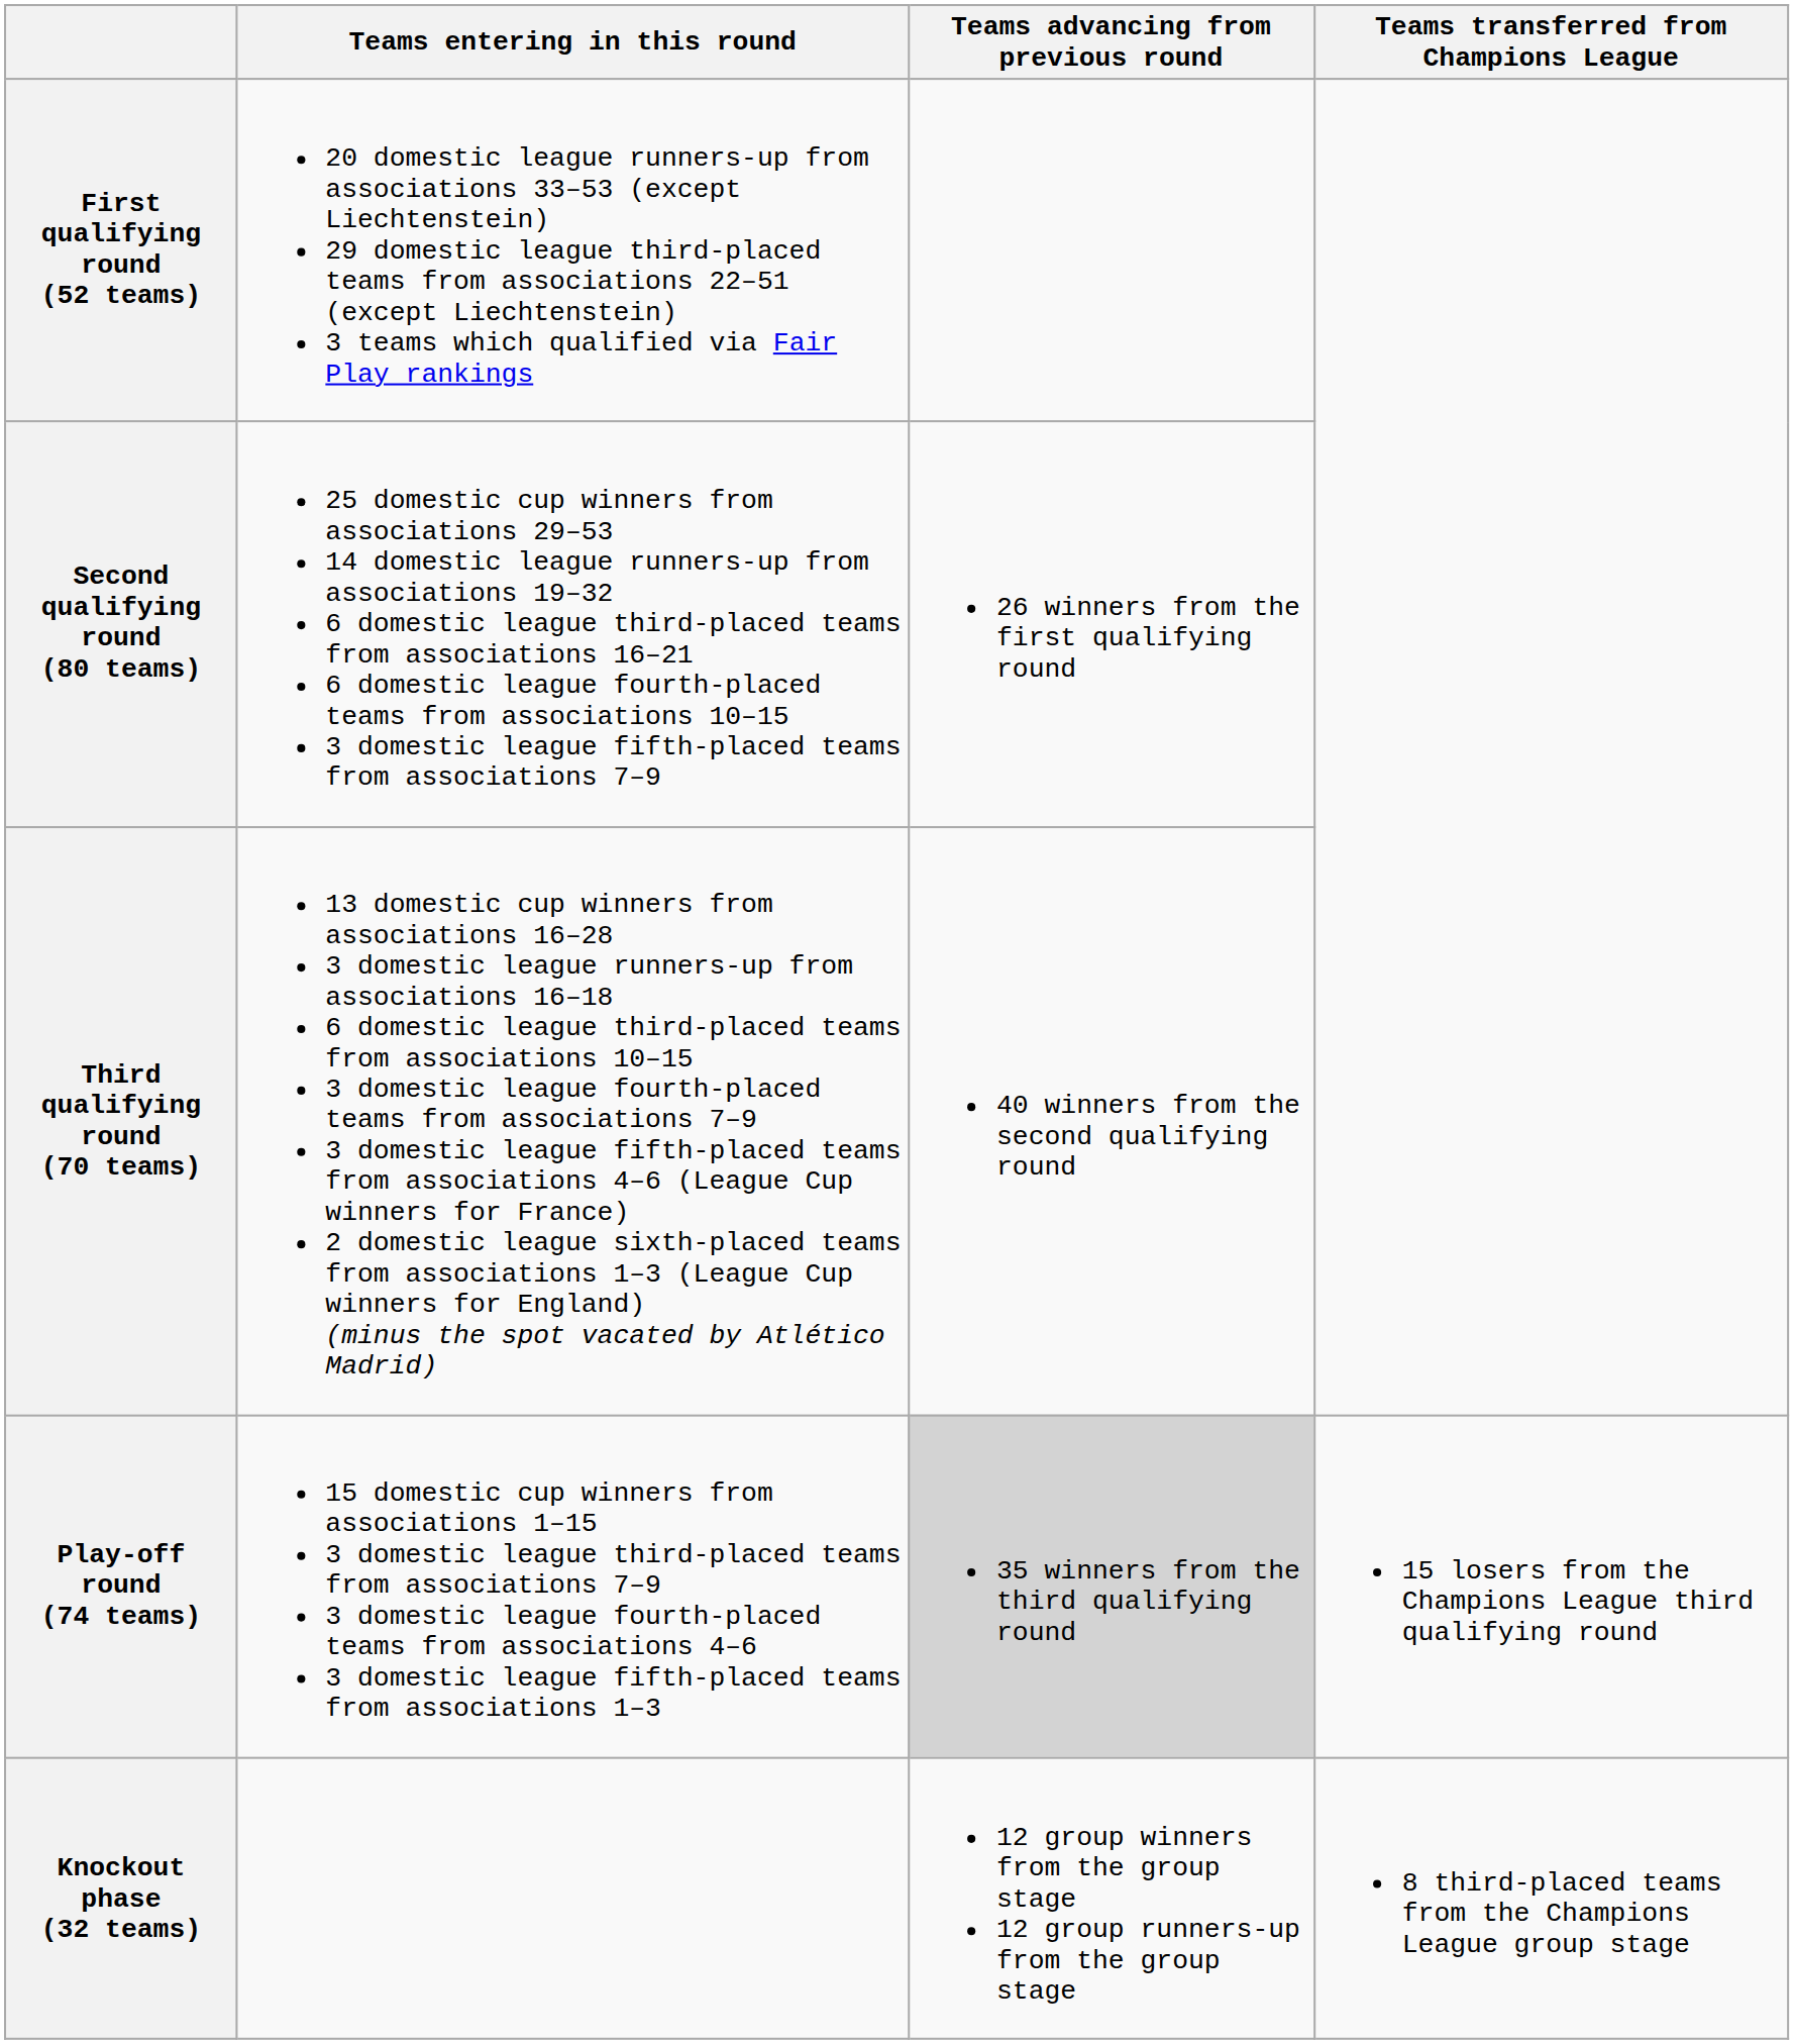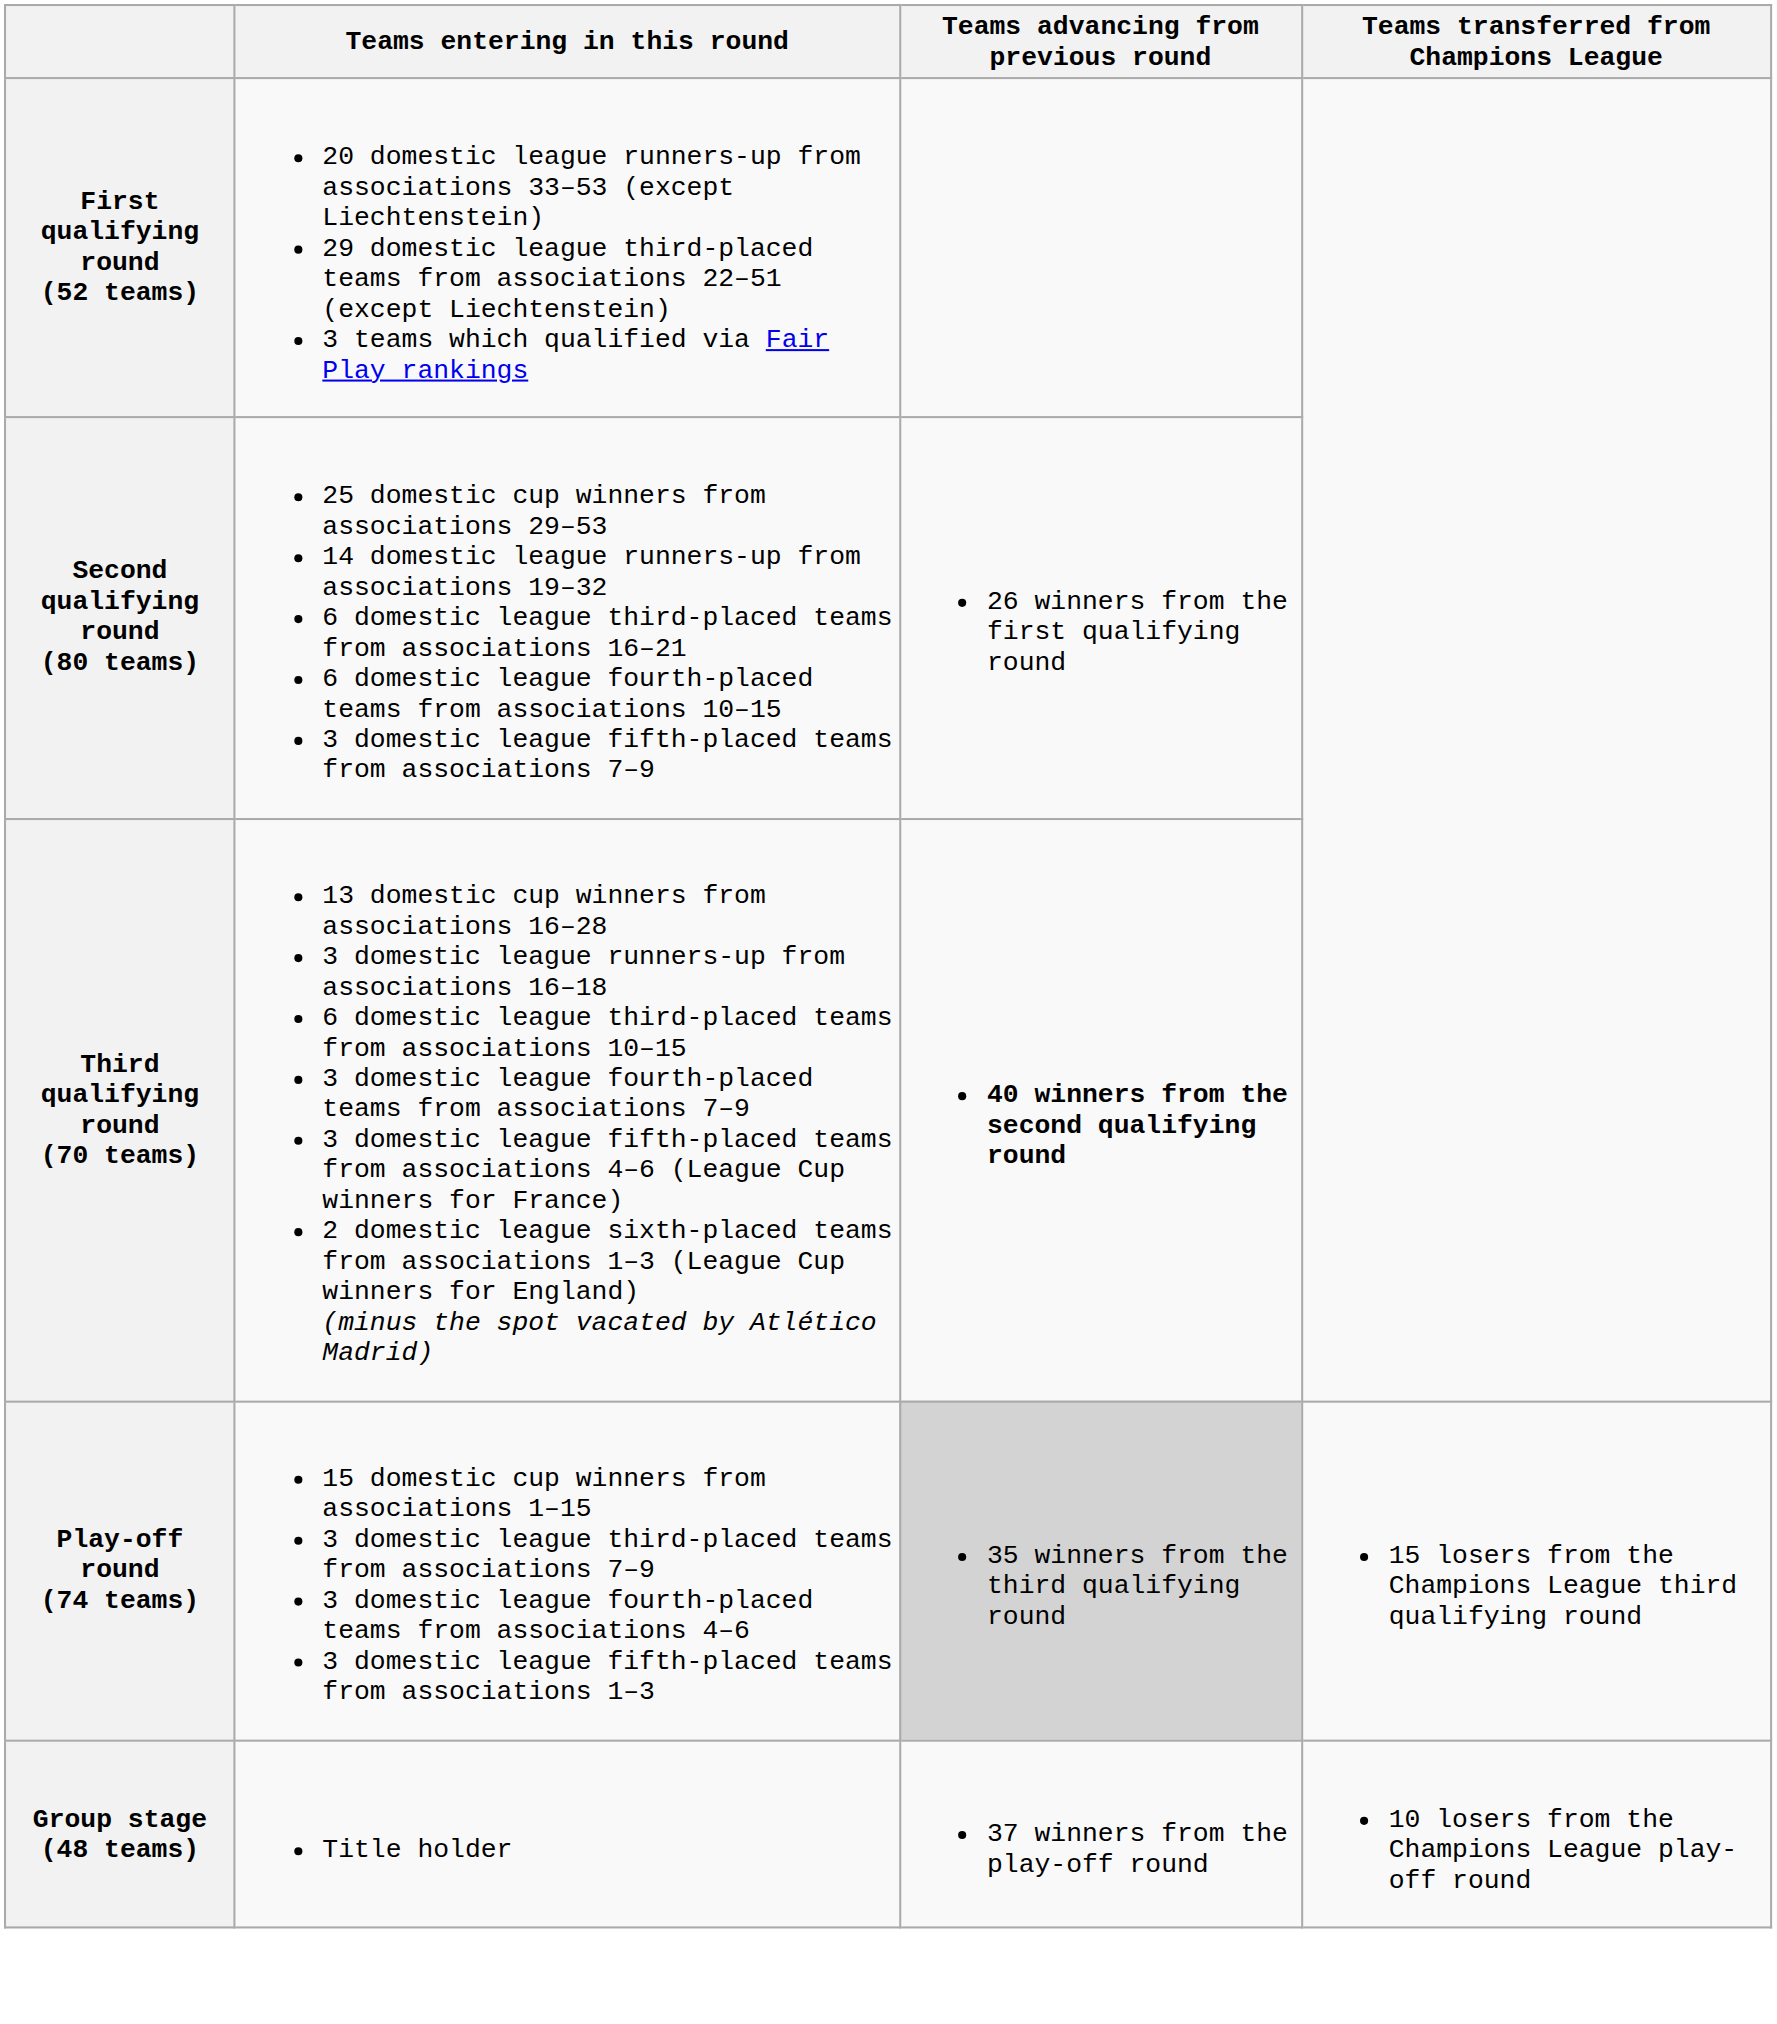Third qualifying round (70 teams) | Teams advancing from previous round: normal -> bold
+ row: Group stage (48 teams) | Title holder | 37 winners from the play-off round | 10 losers from the Champions League play-off round
- row: Knockout phase (32 teams) | 12 group winners from the group stage 12 group runners-up from the group stage | 8 third-placed teams from the Champions League group stage
